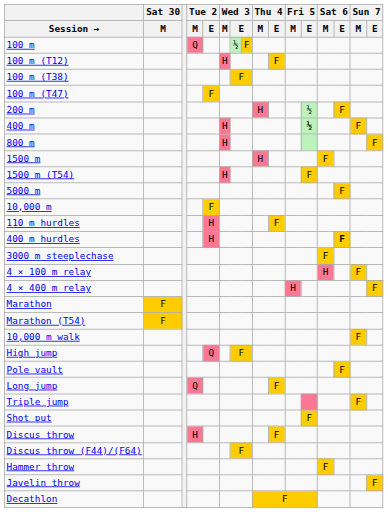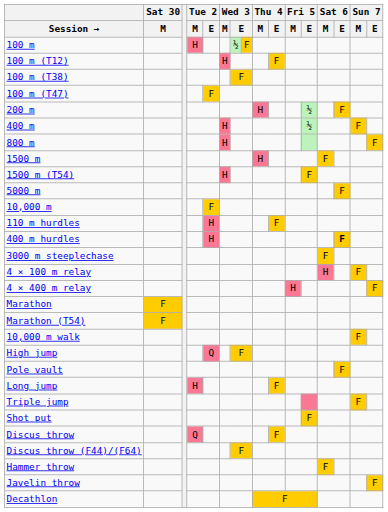100 m | Tue 2 / M: Q -> H
400 m | Fri 5 / E: bold -> normal
Long jump | Tue 2 / M: Q -> H
Discus throw | Tue 2 / M: H -> Q
